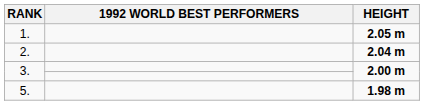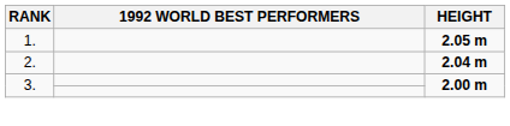- row: 5. | 1.98 m
